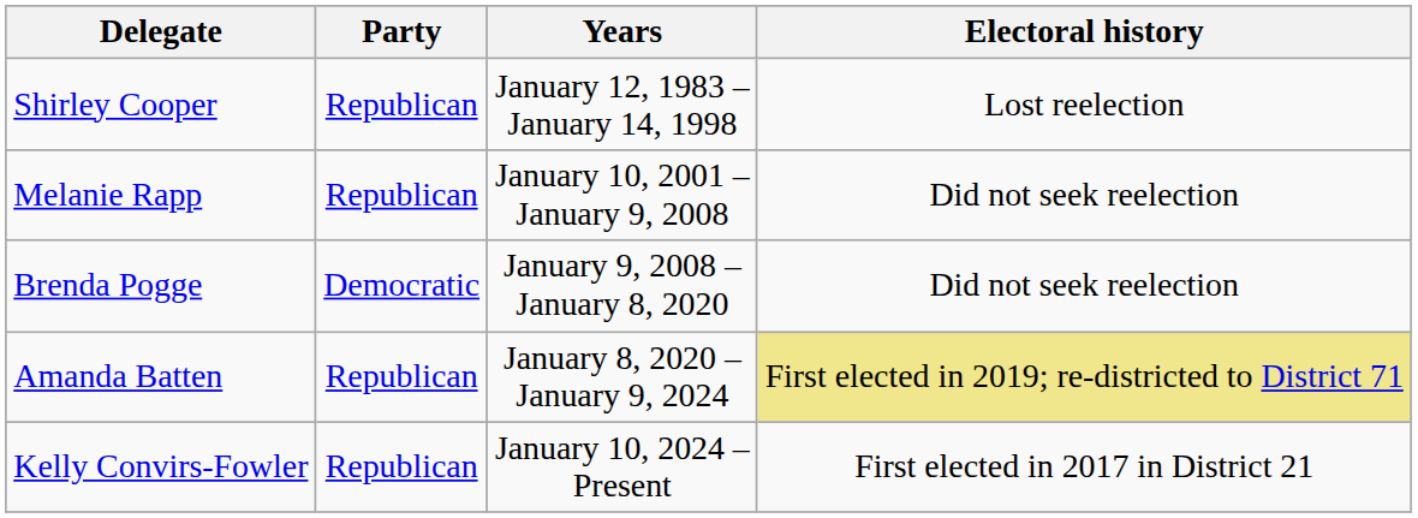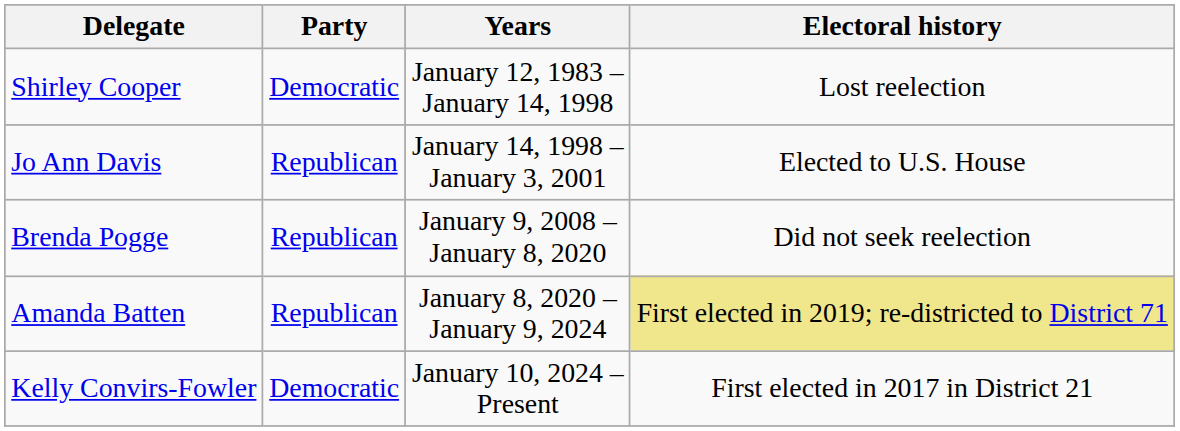Shirley Cooper | Party: Republican -> Democratic
+ row: Jo Ann Davis | Republican | January 14, 1998 – January 3, 2001 | Elected to U.S. House
- row: Melanie Rapp | Republican | January 10, 2001 – January 9, 2008 | Did not seek reelection
Brenda Pogge | Party: Democratic -> Republican
Kelly Convirs-Fowler | Party: Republican -> Democratic
